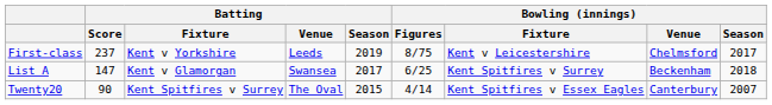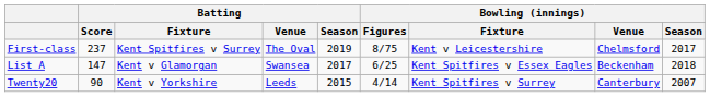First-class | Batting / Fixture: Kent v Yorkshire -> Kent Spitfires v Surrey
First-class | Batting / Venue: Leeds -> The Oval
List A | Bowling (innings) / Fixture: Kent Spitfires v Surrey -> Kent Spitfires v Essex Eagles
Twenty20 | Batting / Fixture: Kent Spitfires v Surrey -> Kent v Yorkshire
Twenty20 | Batting / Venue: The Oval -> Leeds
Twenty20 | Bowling (innings) / Fixture: Kent Spitfires v Essex Eagles -> Kent Spitfires v Surrey
